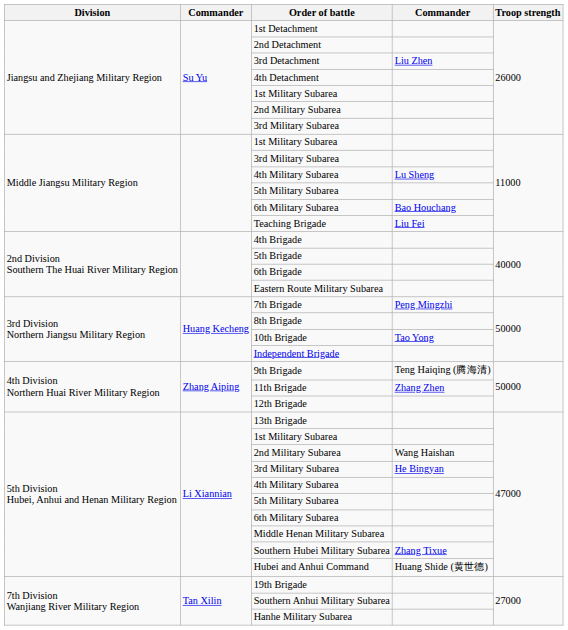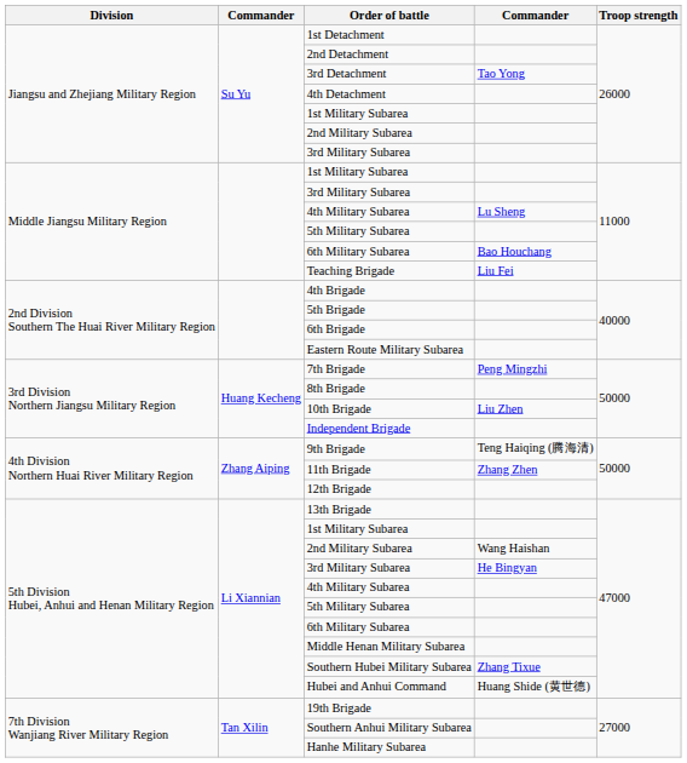3rd Detachment | column 4: Liu Zhen -> Tao Yong
10th Brigade | column 4: Tao Yong -> Liu Zhen
